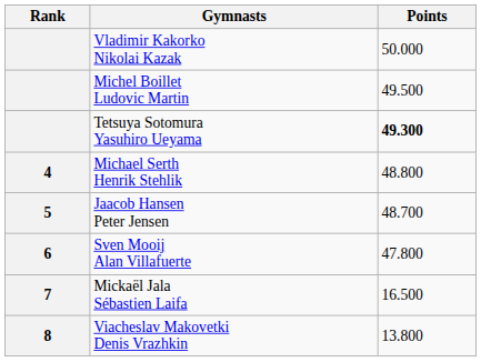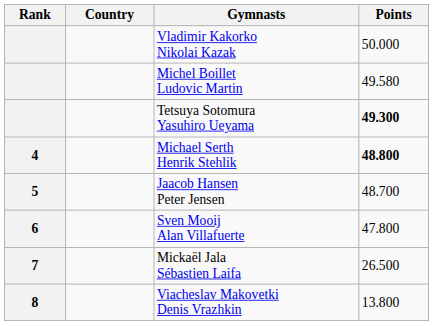+ column: Country
Michel Boillet Ludovic Martin | Points: 49.500 -> 49.580
Michael Serth Henrik Stehlik | Points: normal -> bold
Mickaël Jala Sébastien Laifa | Points: 16.500 -> 26.500
